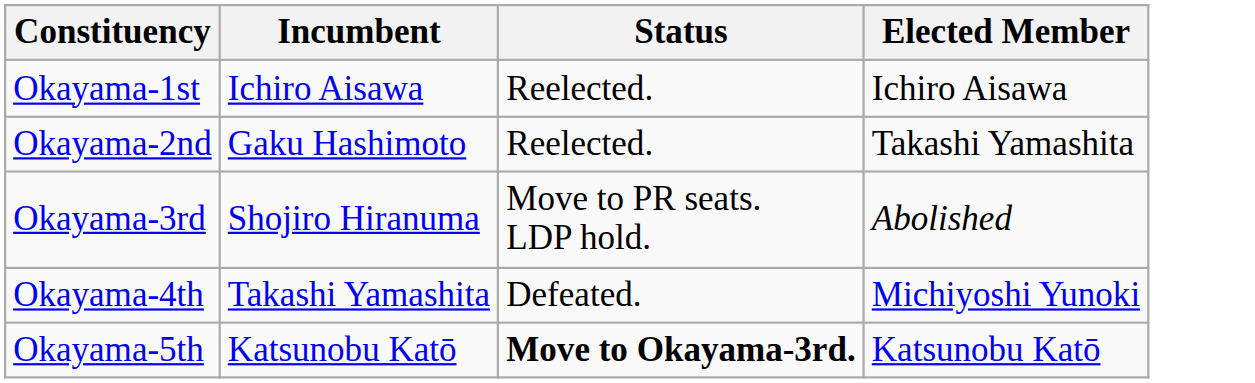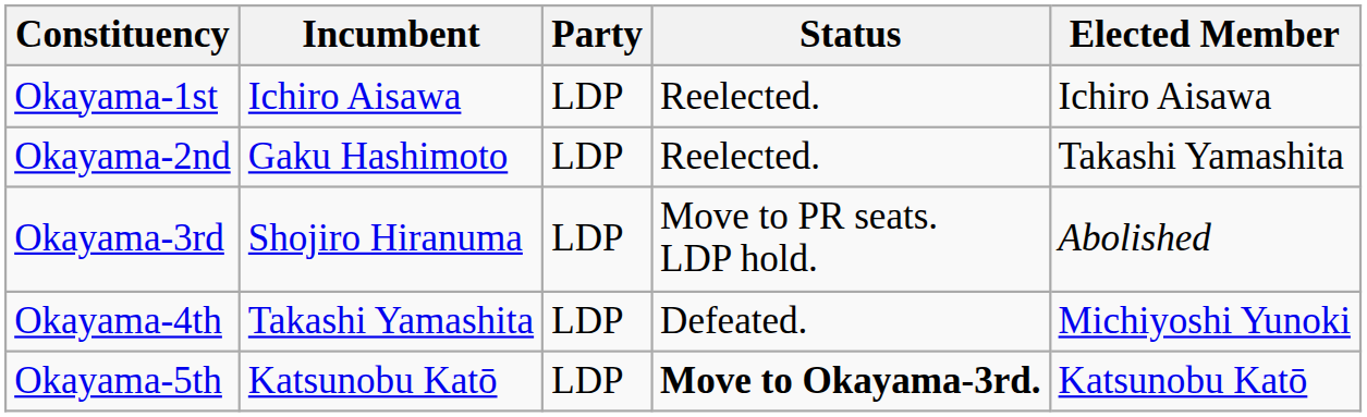+ column: Party | LDP | LDP | LDP | LDP | LDP
